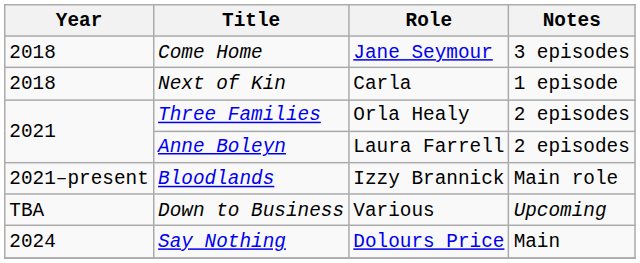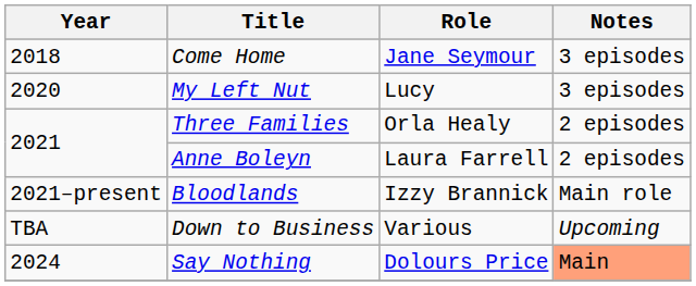- row: 2018 | Next of Kin | Carla | 1 episode
+ row: 2020 | My Left Nut | Lucy | 3 episodes
Say Nothing | Notes: no background -> lightsalmon background
